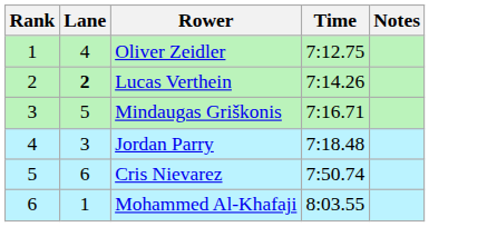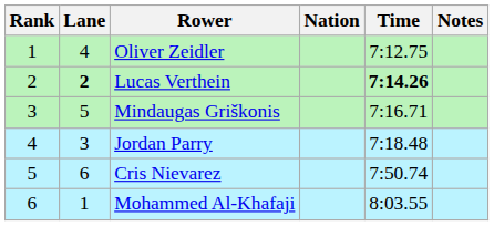+ column: Nation
Lucas Verthein | Time: normal -> bold
